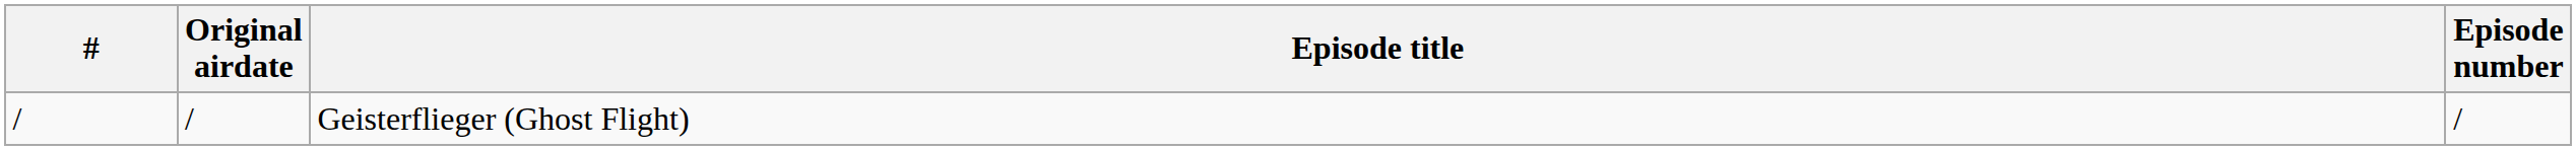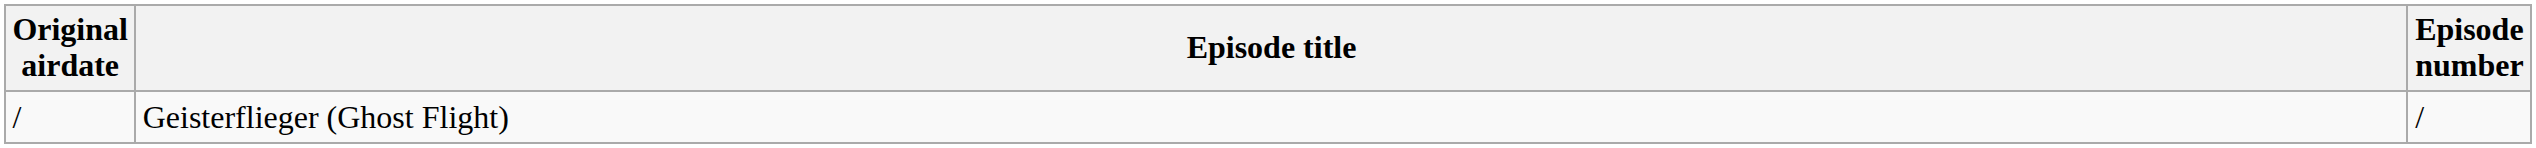- column: # | /
